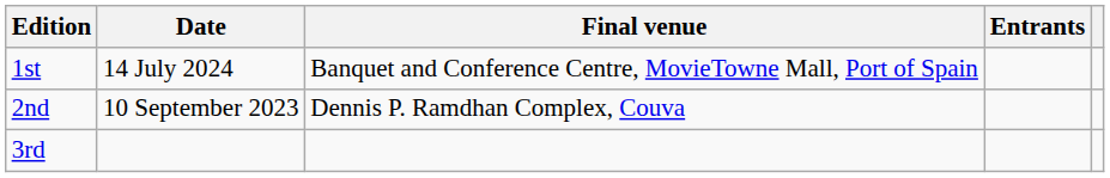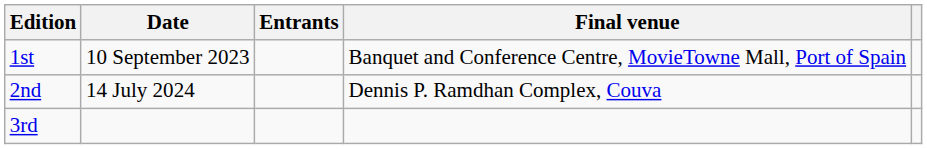columns swapped: Final venue <-> Entrants
1st | Date: 14 July 2024 -> 10 September 2023
2nd | Date: 10 September 2023 -> 14 July 2024
